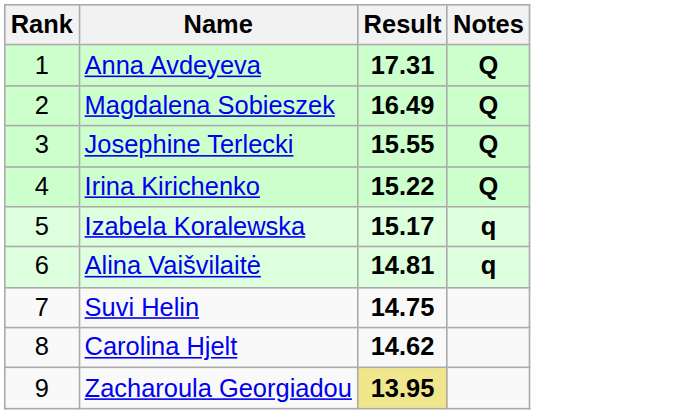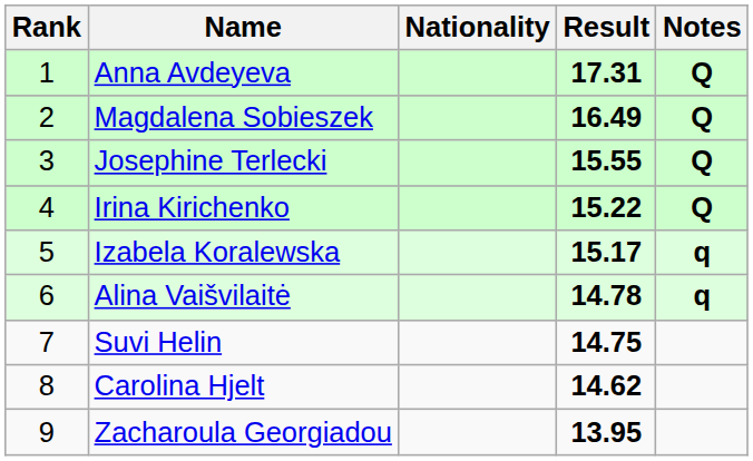+ column: Nationality
Alina Vaišvilaitė | Result: 14.81 -> 14.78
Zacharoula Georgiadou | Result: khaki background -> no background
